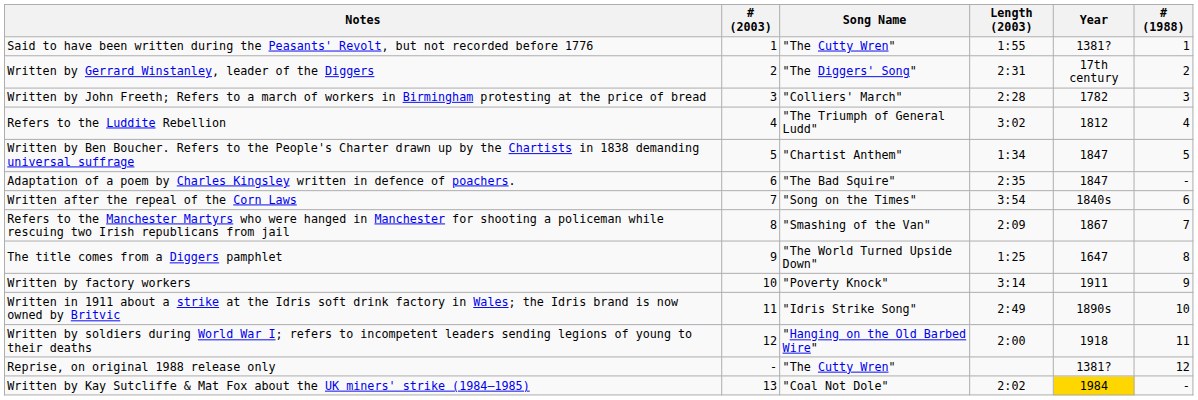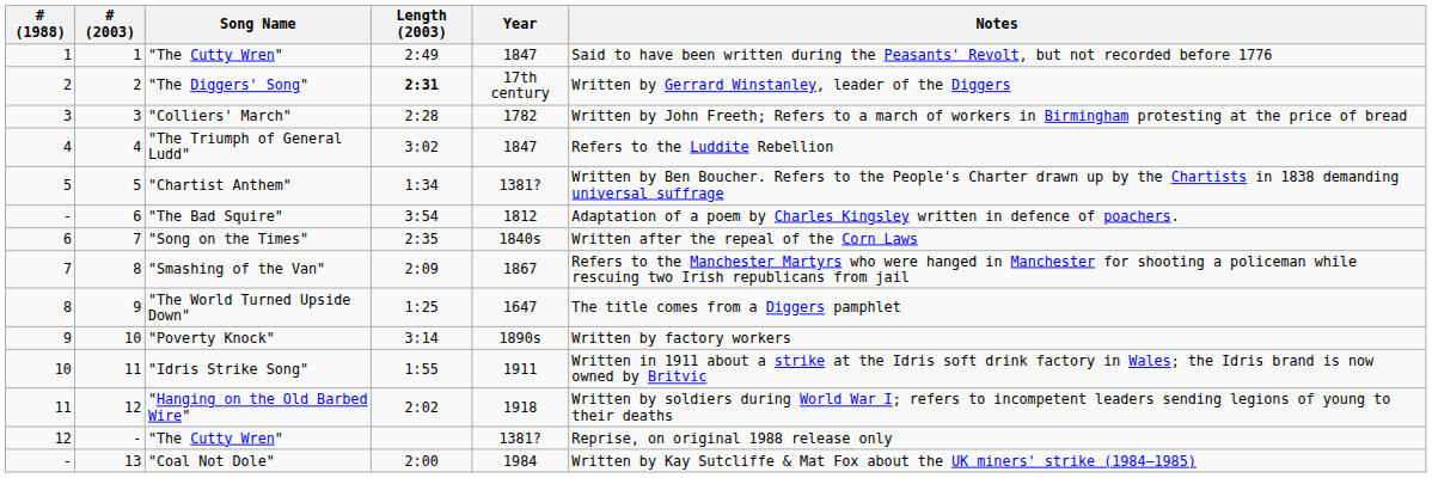columns swapped: # (1988) <-> Notes
1 / "The Cutty Wren" | Length (2003): 1:55 -> 2:49
1 / "The Cutty Wren" | Year: 1381? -> 1847
"The Diggers' Song" | Length (2003): normal -> bold
"The Triumph of General Ludd" | Year: 1812 -> 1847
"Chartist Anthem" | Year: 1847 -> 1381?
"The Bad Squire" | Length (2003): 2:35 -> 3:54
"The Bad Squire" | Year: 1847 -> 1812
"Song on the Times" | Length (2003): 3:54 -> 2:35
"Poverty Knock" | Year: 1911 -> 1890s
"Idris Strike Song" | Length (2003): 2:49 -> 1:55
"Idris Strike Song" | Year: 1890s -> 1911
"Hanging on the Old Barbed Wire" | Length (2003): 2:00 -> 2:02
"Coal Not Dole" | Length (2003): 2:02 -> 2:00
"Coal Not Dole" | Year: gold background -> no background
